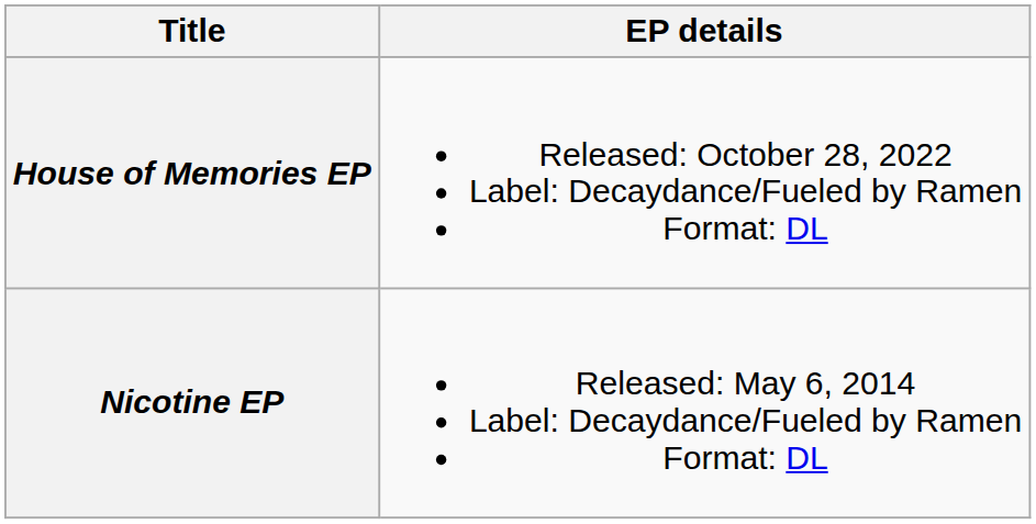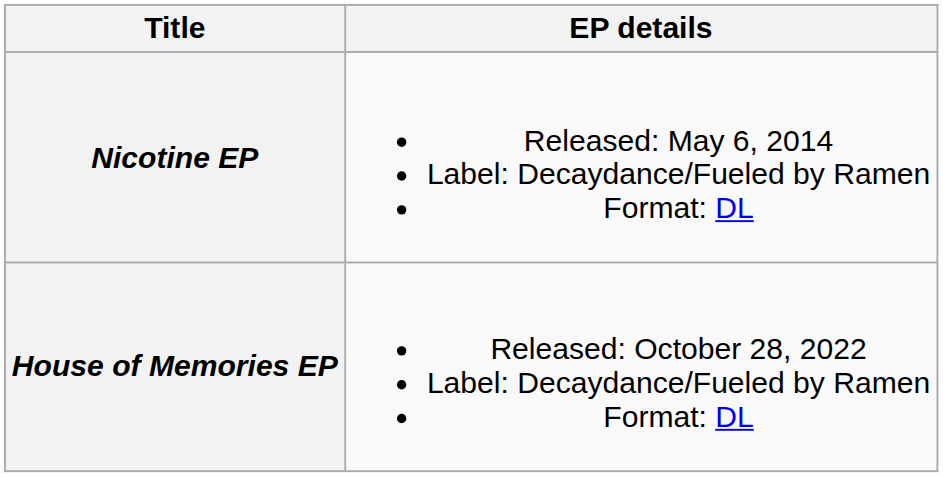rows swapped: Nicotine EP <-> House of Memories EP
